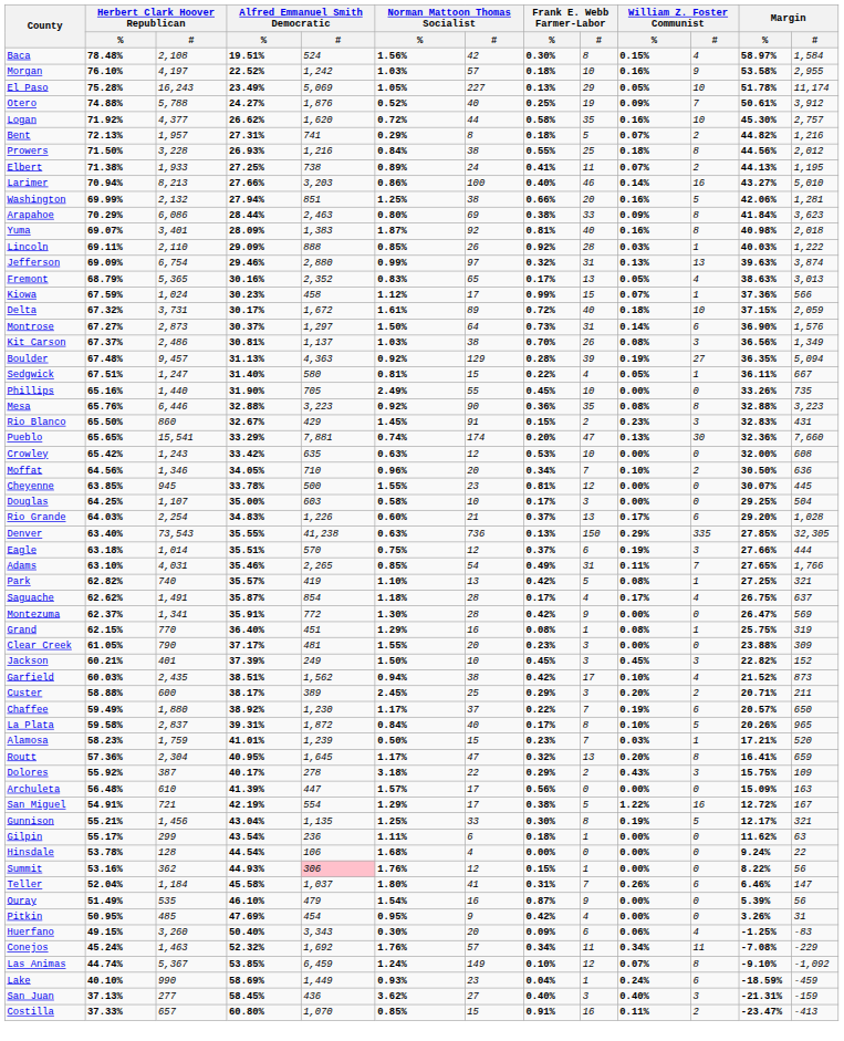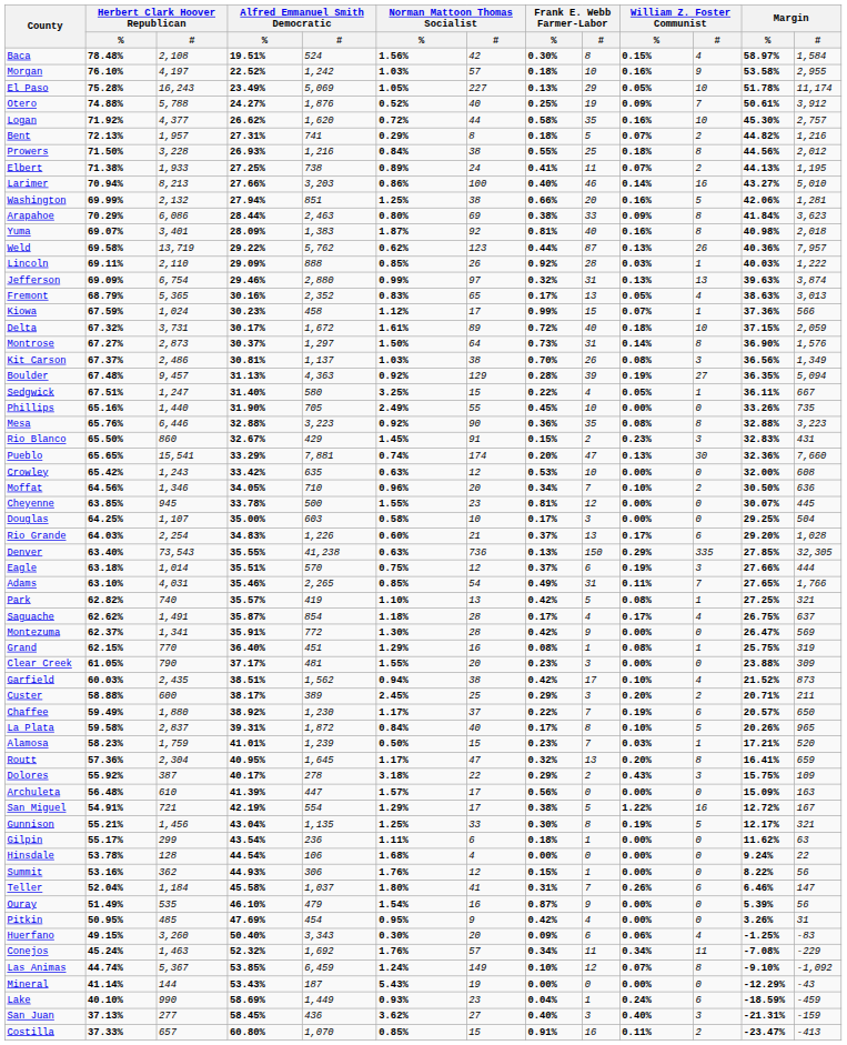+ row: Weld | 69.58% | 13,719 | 29.22% | 5,762 | 0.62% | 123 | 0.44% | 87 | 0.13% | 26 | 40.36% | 7,957
Montrose | William Z. Foster Communist / #: 6 -> 8
Sedgwick | Norman Mattoon Thomas Socialist / %: 0.81% -> 3.25%
- row: Jackson | 60.21% | 401 | 37.39% | 249 | 1.50% | 10 | 0.45% | 3 | 0.45% | 3 | 22.82% | 152
Summit | Alfred Emmanuel Smith Democratic / #: pink background -> no background
+ row: Mineral | 41.14% | 144 | 53.43% | 187 | 5.43% | 19 | 0.00% | 0 | 0.00% | 0 | -12.29% | -43
